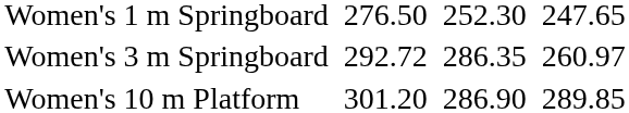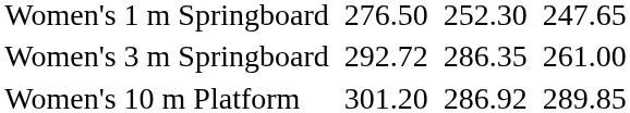Women's 3 m Springboard | column 7: 260.97 -> 261.00
Women's 10 m Platform | column 5: 286.90 -> 286.92
